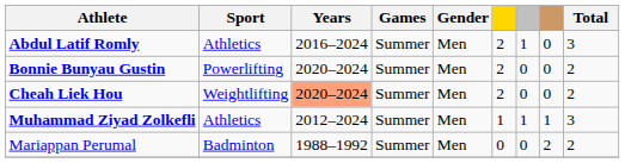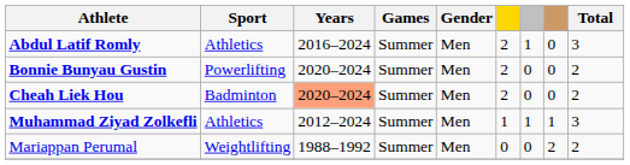Cheah Liek Hou | Sport: Weightlifting -> Badminton
Mariappan Perumal | Sport: Badminton -> Weightlifting
